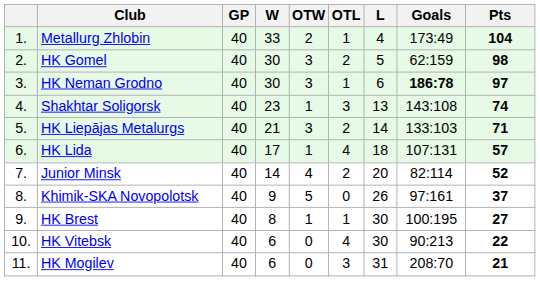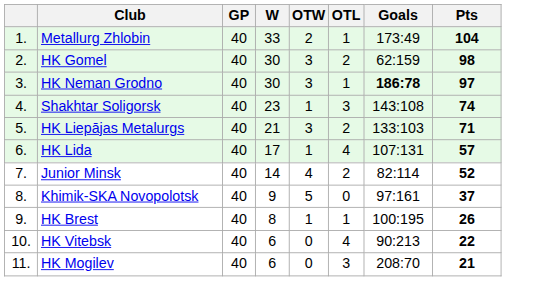- column: L | 4 | 5 | 6 | 13 | 14 | 18 | 20 | 26 | 30 | 30 | 31
HK Brest | Pts: 27 -> 26
